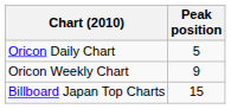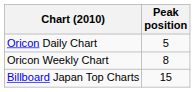Oricon Weekly Chart | Peak position: 9 -> 8
